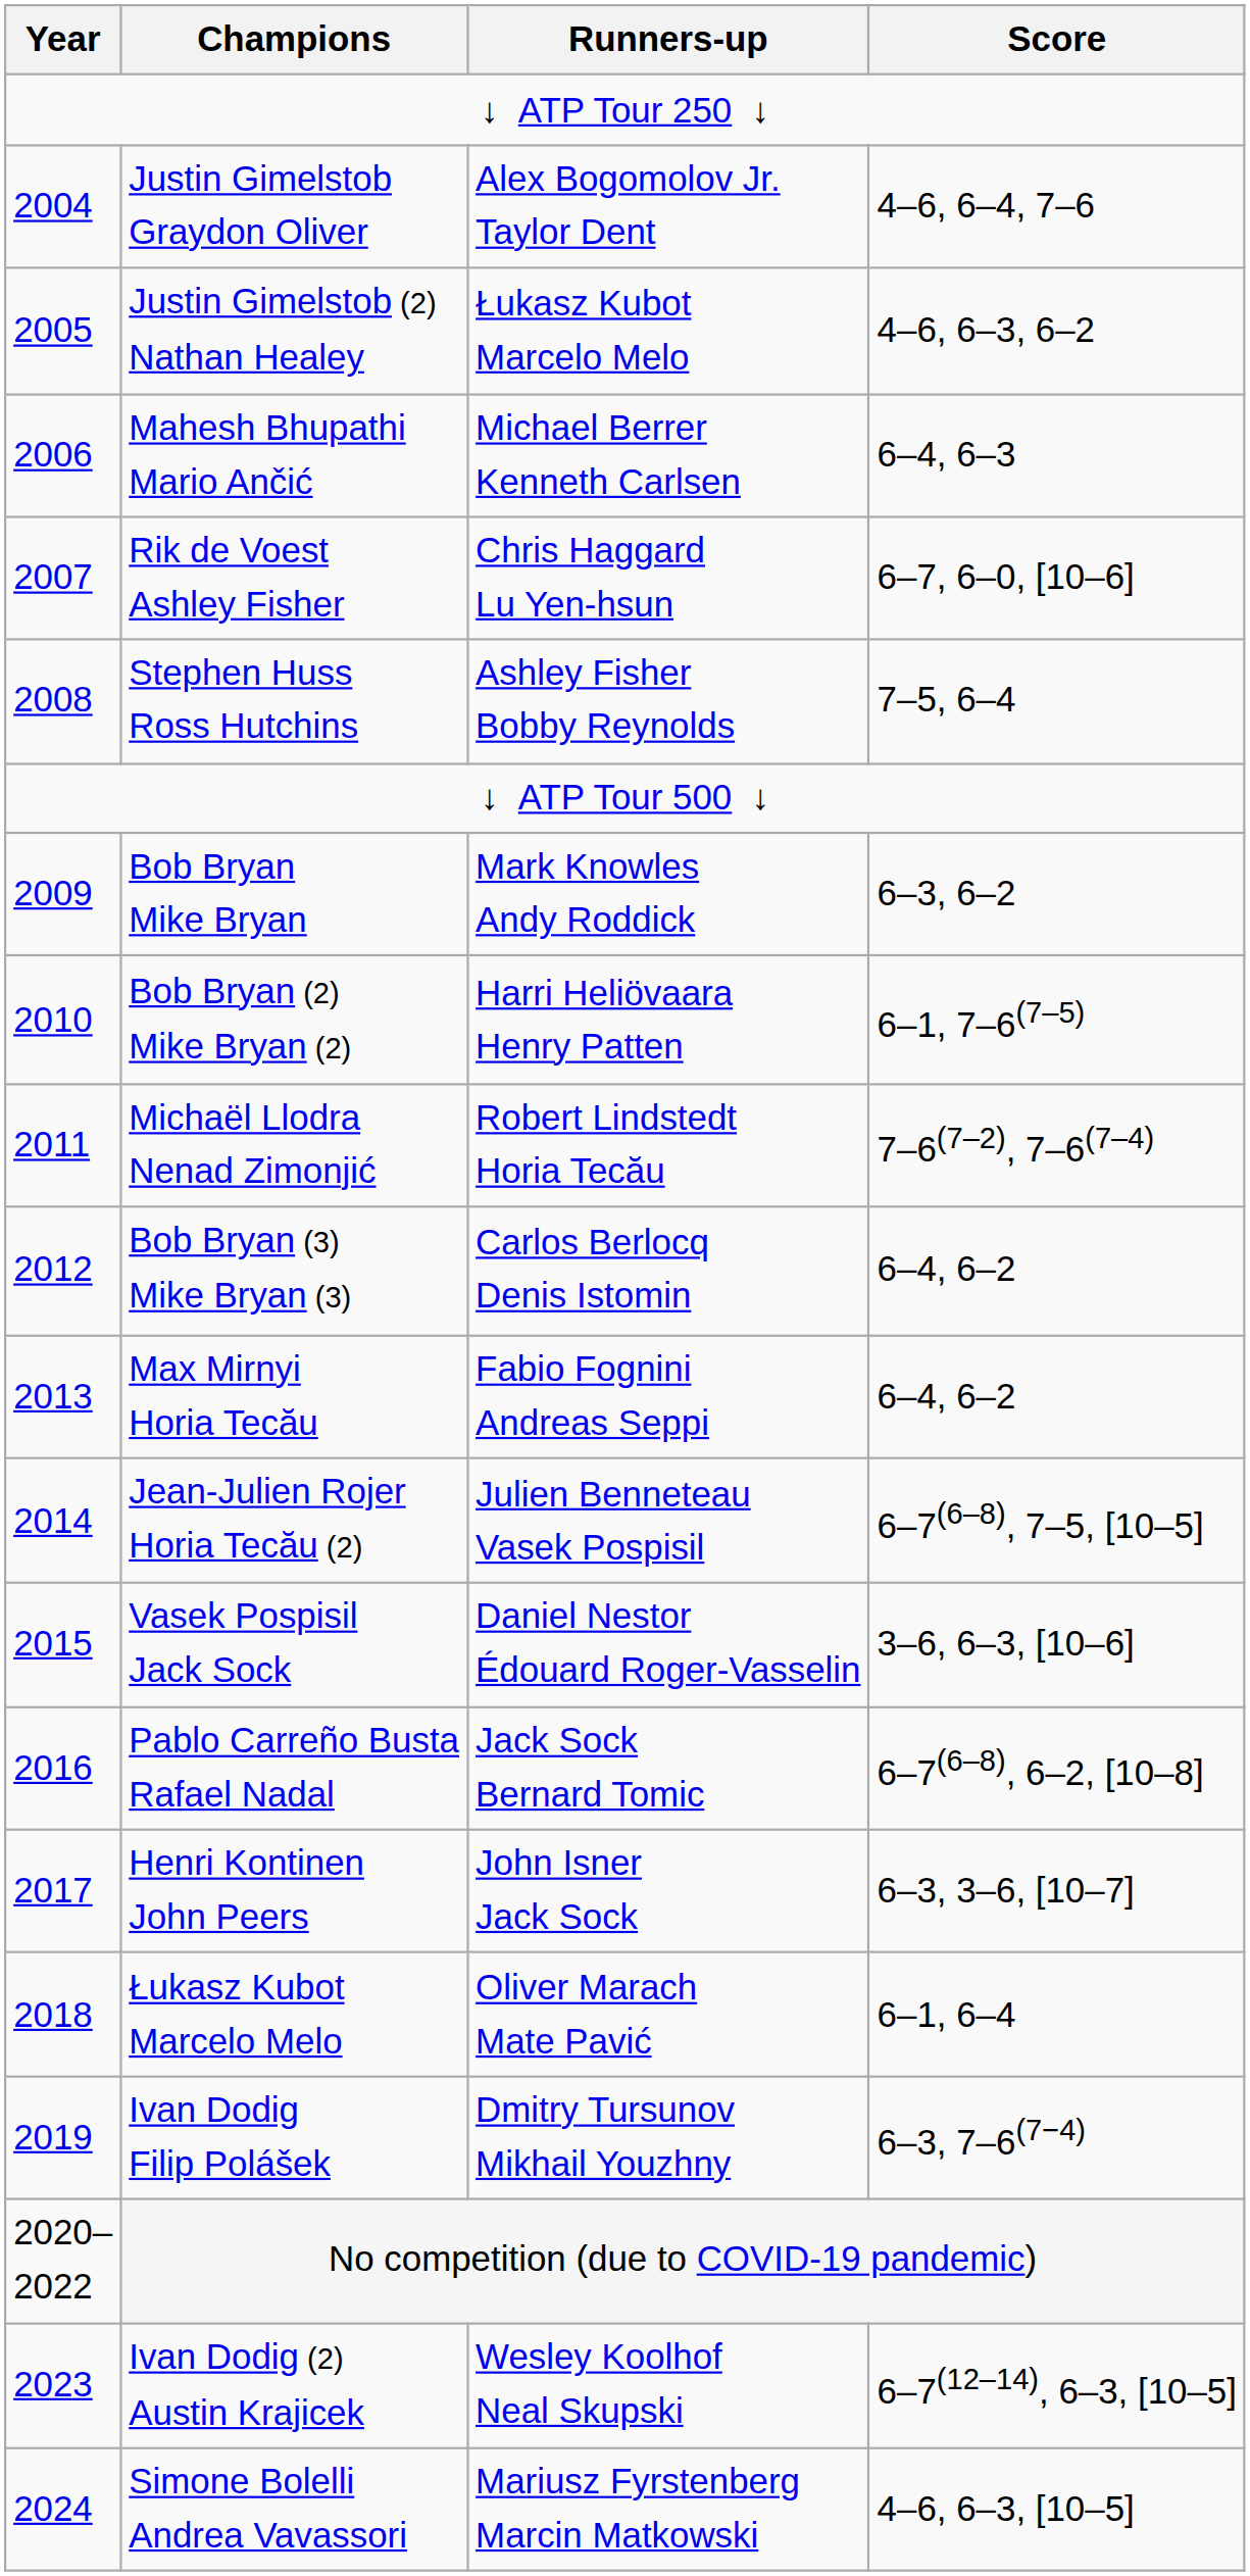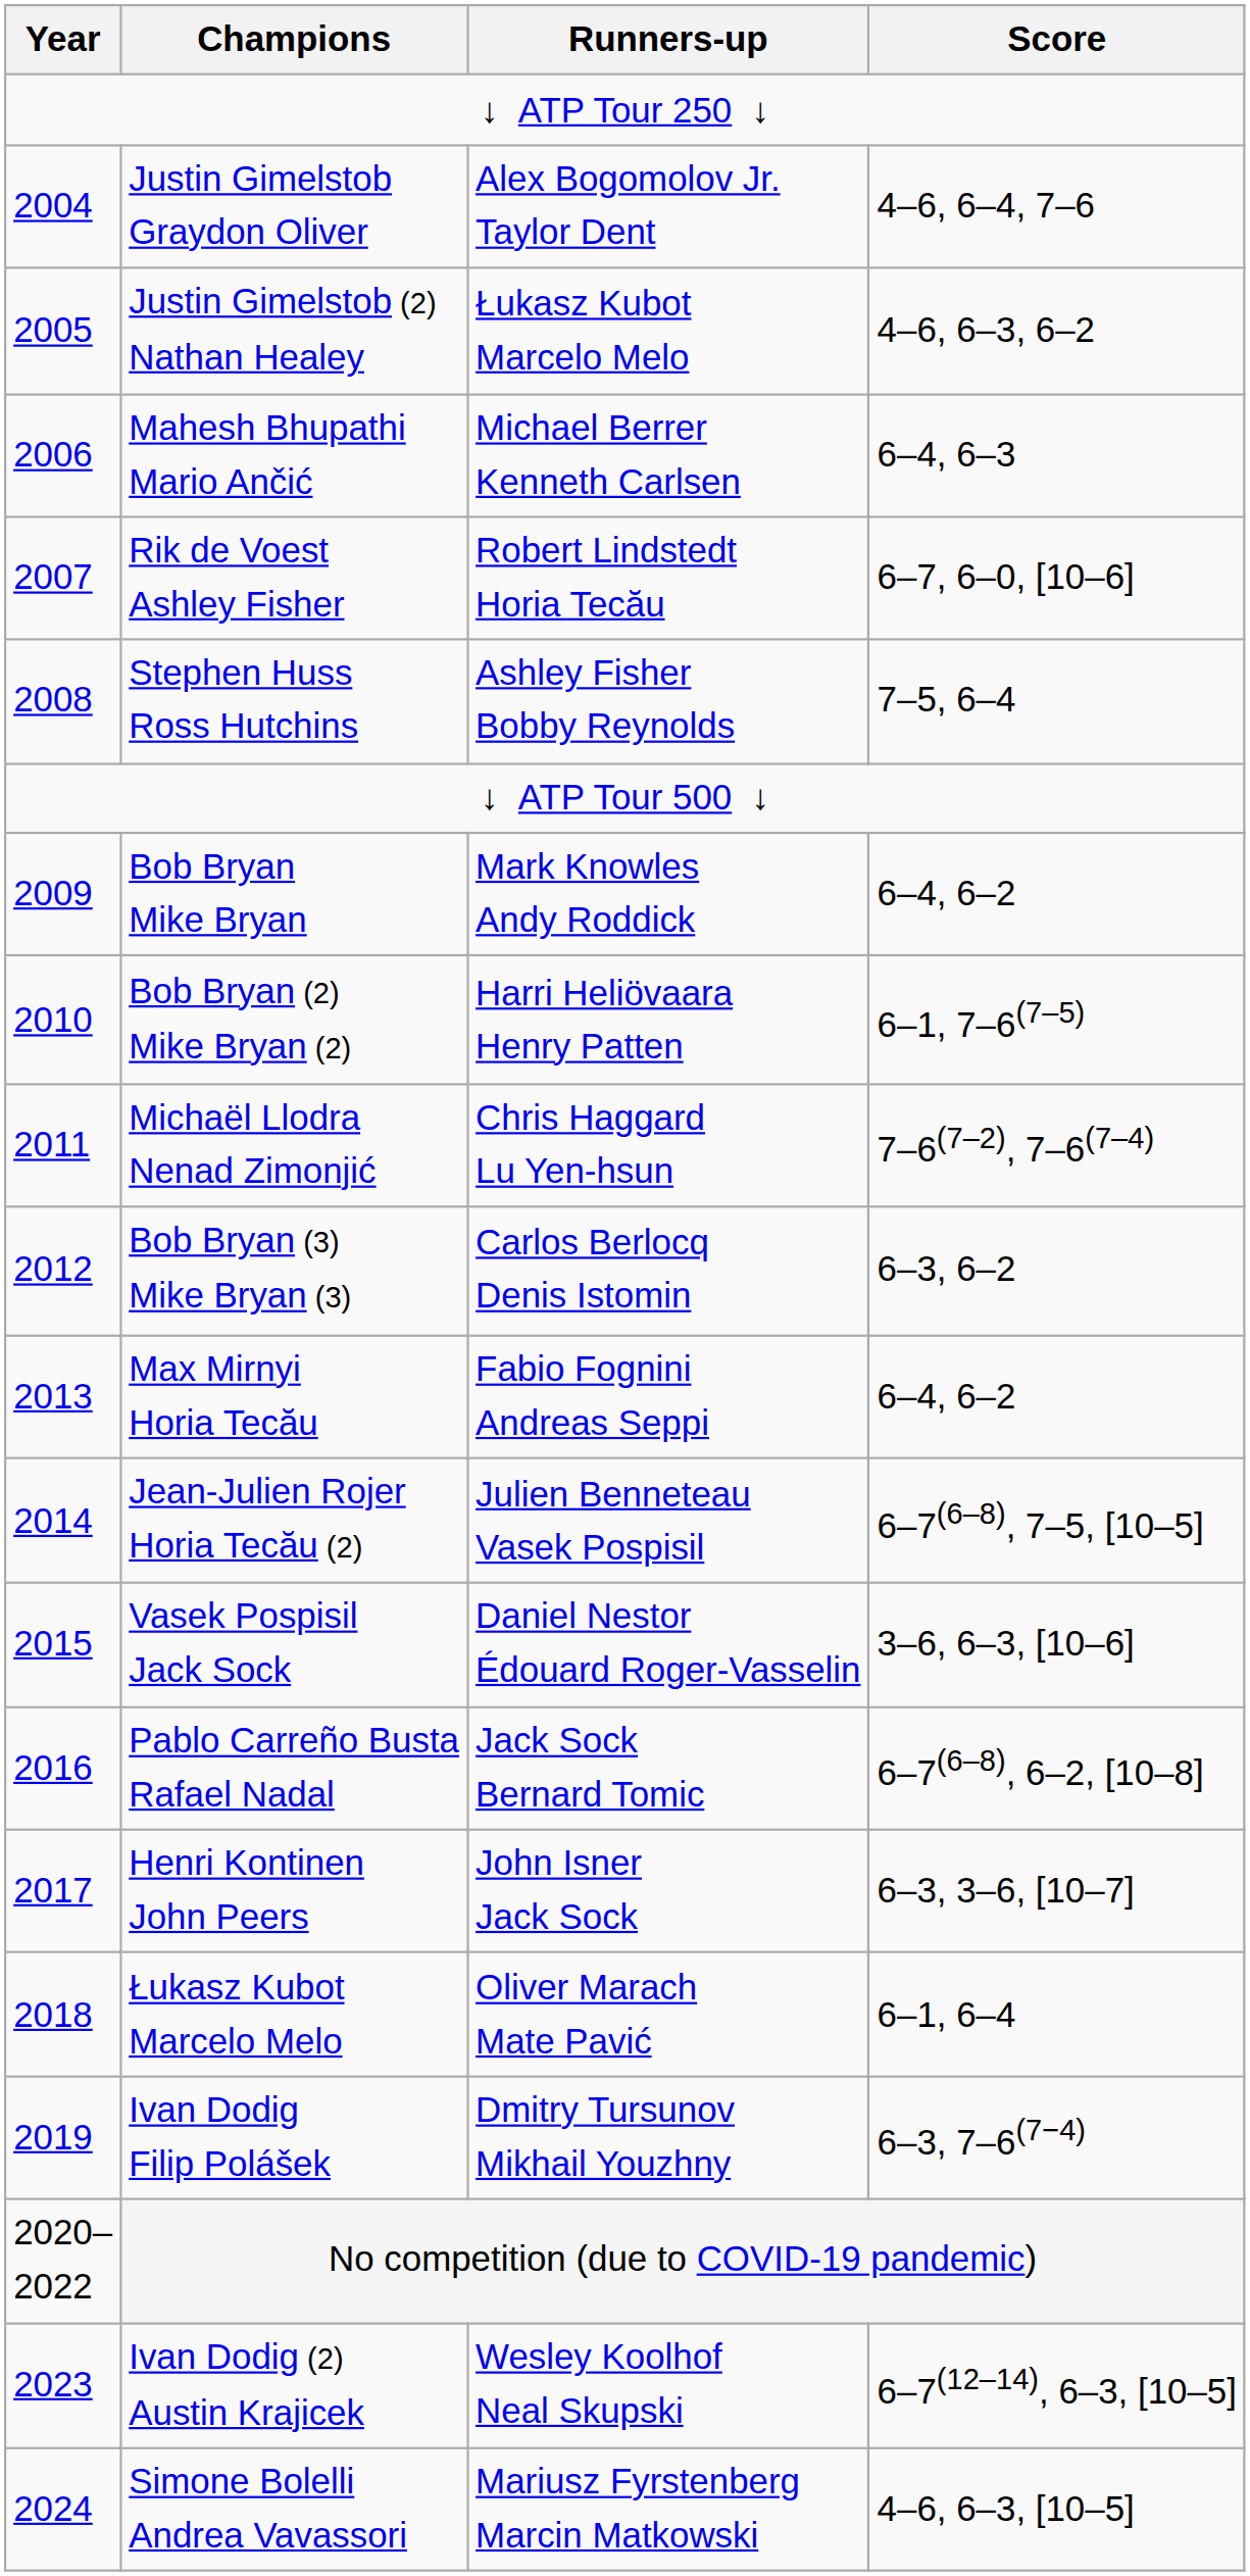Rik de Voest Ashley Fisher | Runners-up: Chris Haggard Lu Yen-hsun -> Robert Lindstedt Horia Tecău
Bob Bryan Mike Bryan | Score: 6–3, 6–2 -> 6–4, 6–2
Michaël Llodra Nenad Zimonjić | Runners-up: Robert Lindstedt Horia Tecău -> Chris Haggard Lu Yen-hsun
Bob Bryan (3) Mike Bryan (3) | Score: 6–4, 6–2 -> 6–3, 6–2
